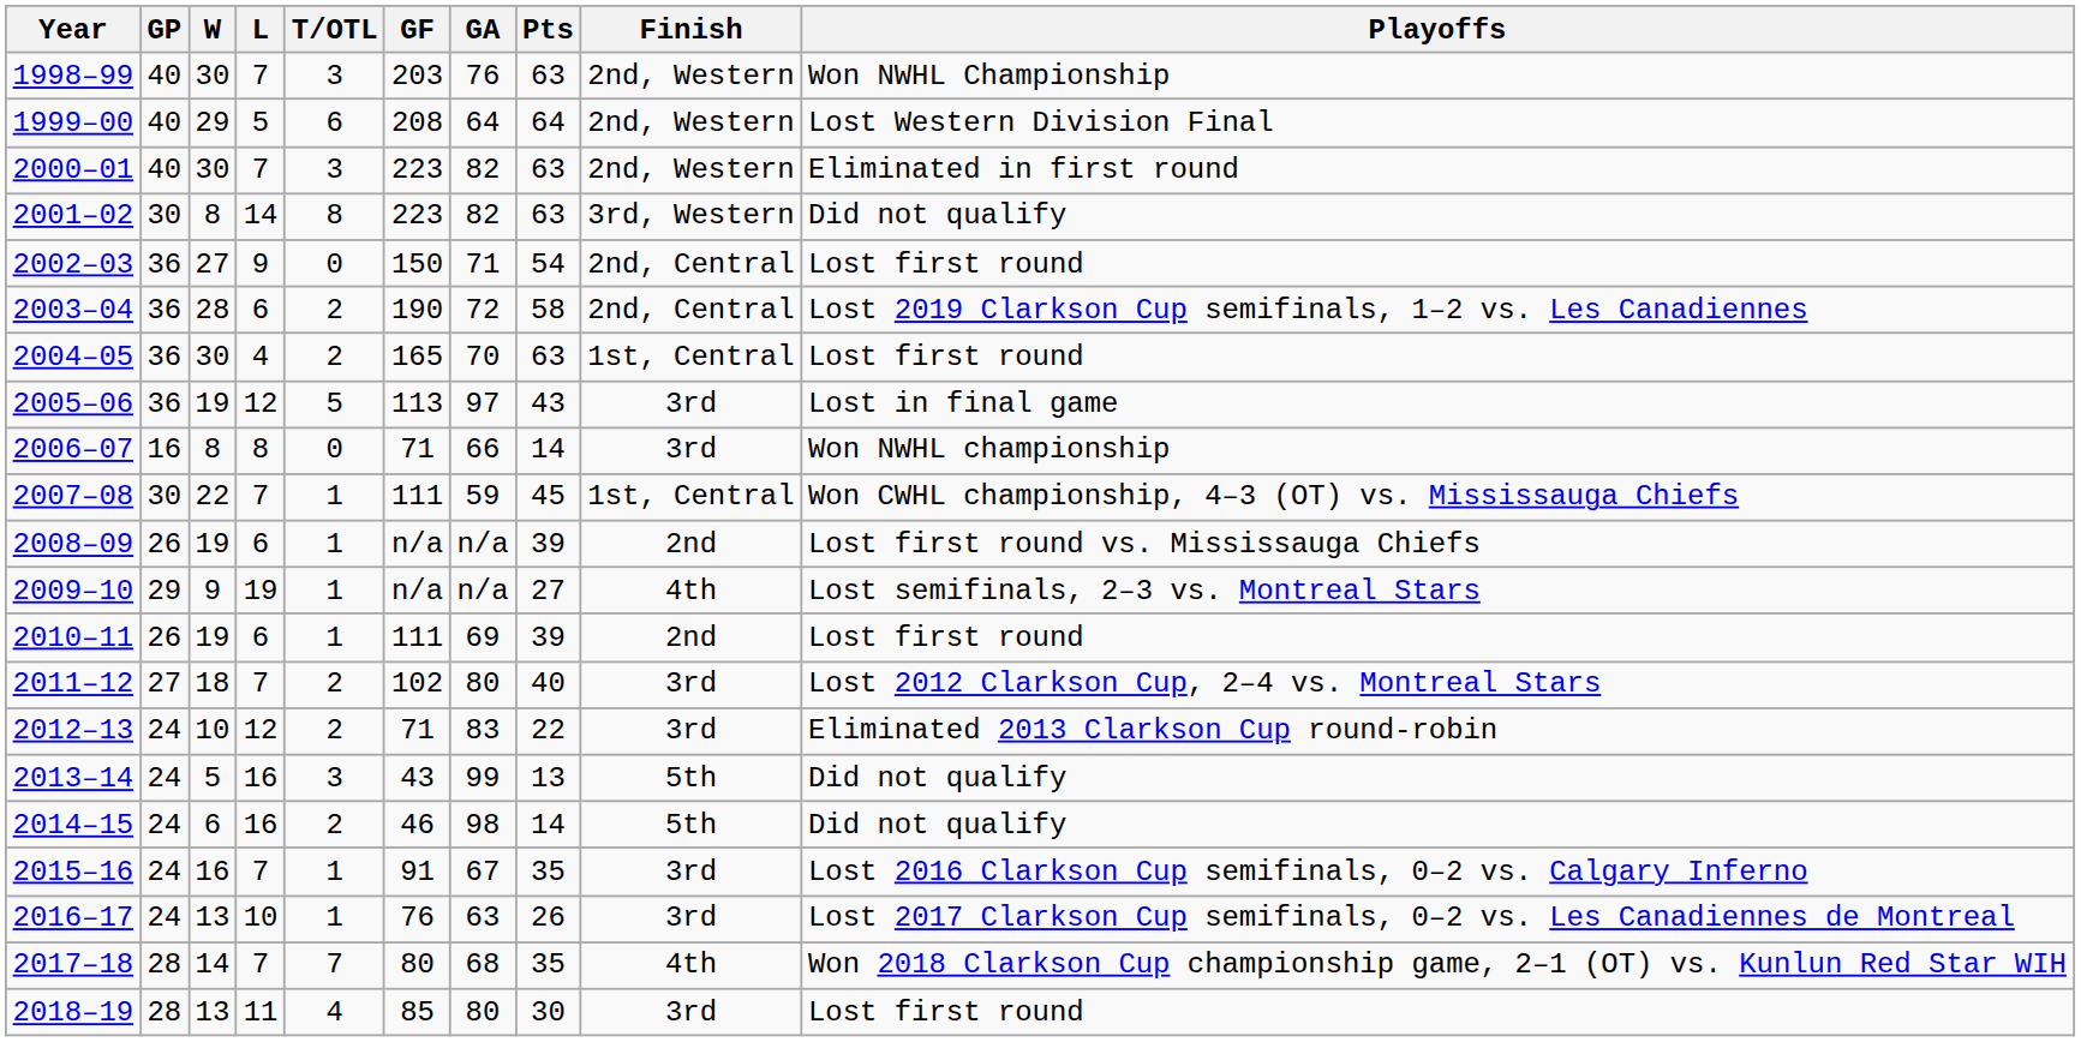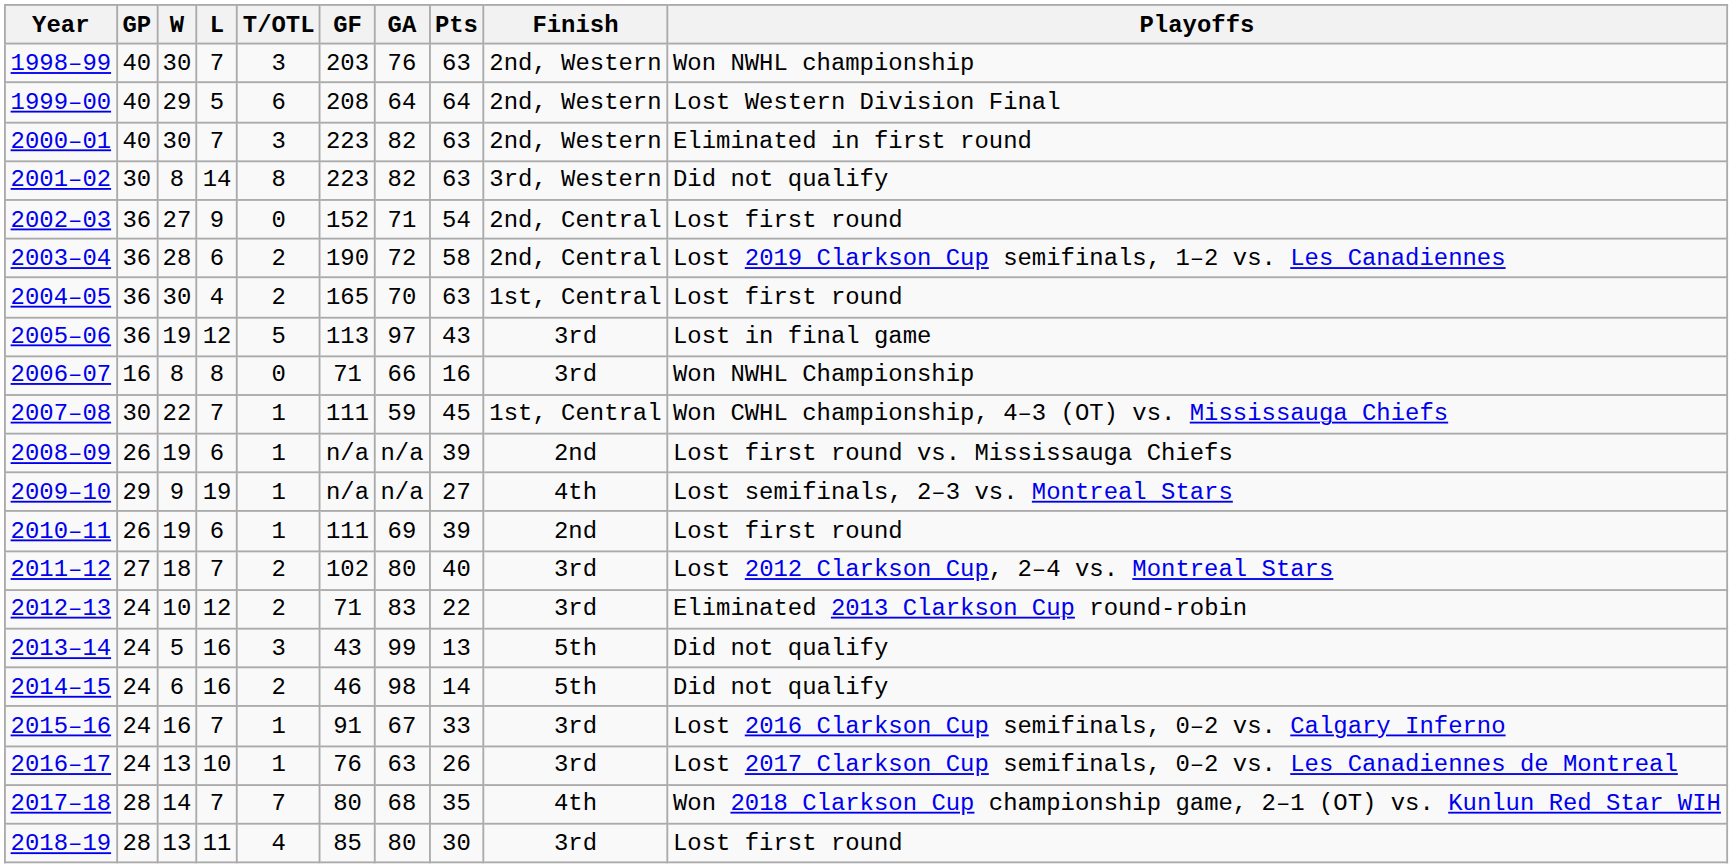1998–99 | Playoffs: Won NWHL Championship -> Won NWHL championship
2002–03 | GF: 150 -> 152
2006–07 | Pts: 14 -> 16
2006–07 | Playoffs: Won NWHL championship -> Won NWHL Championship
2015–16 | Pts: 35 -> 33
